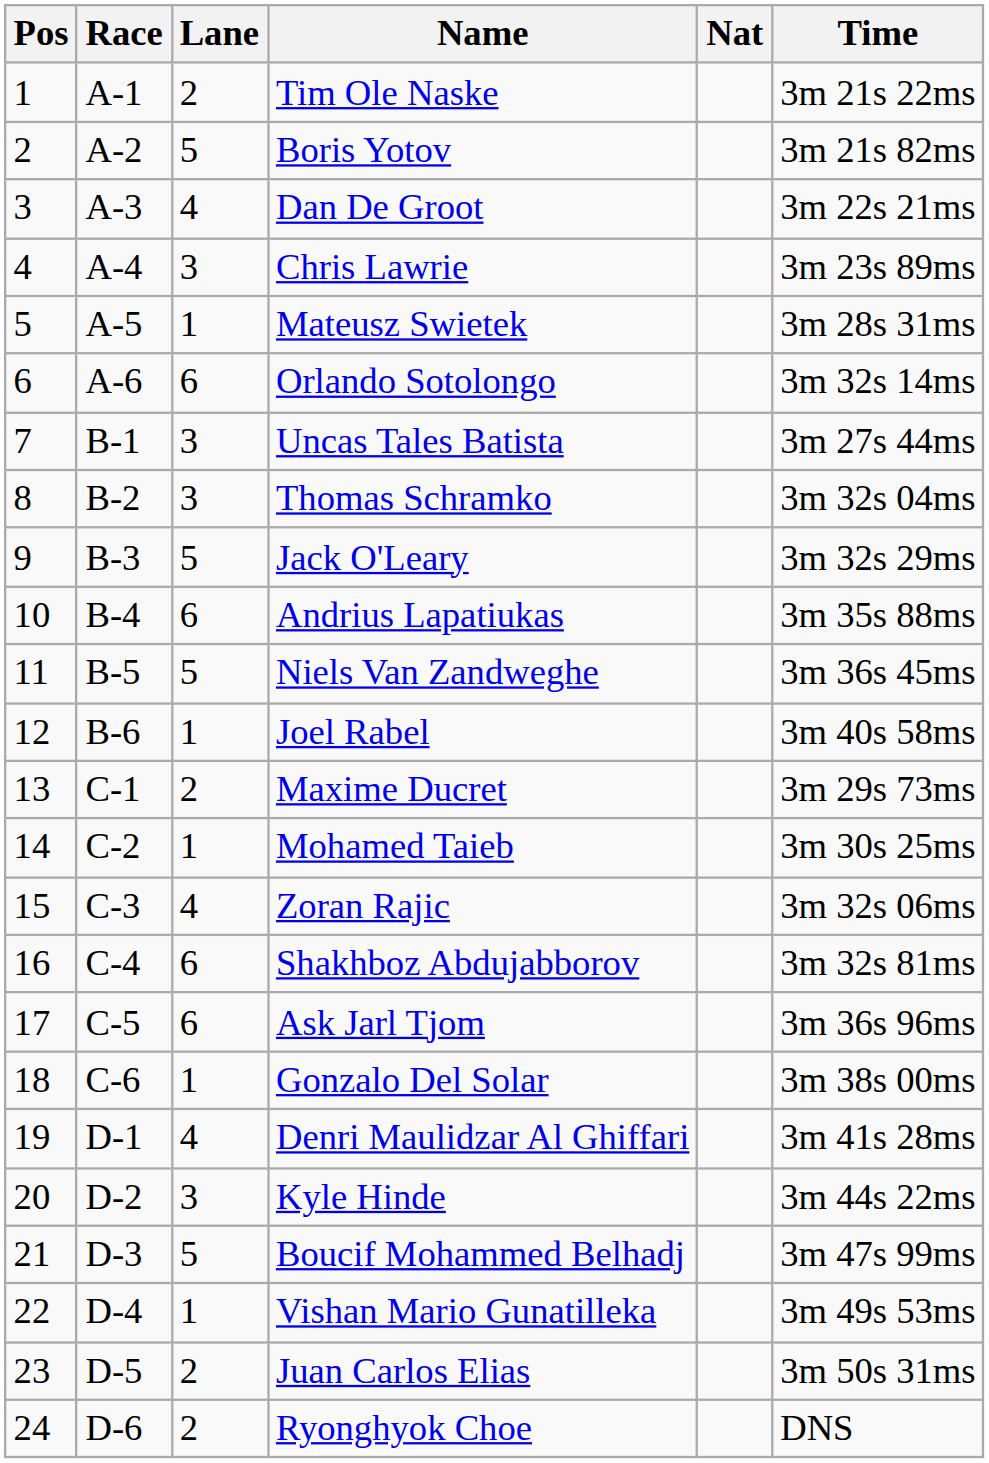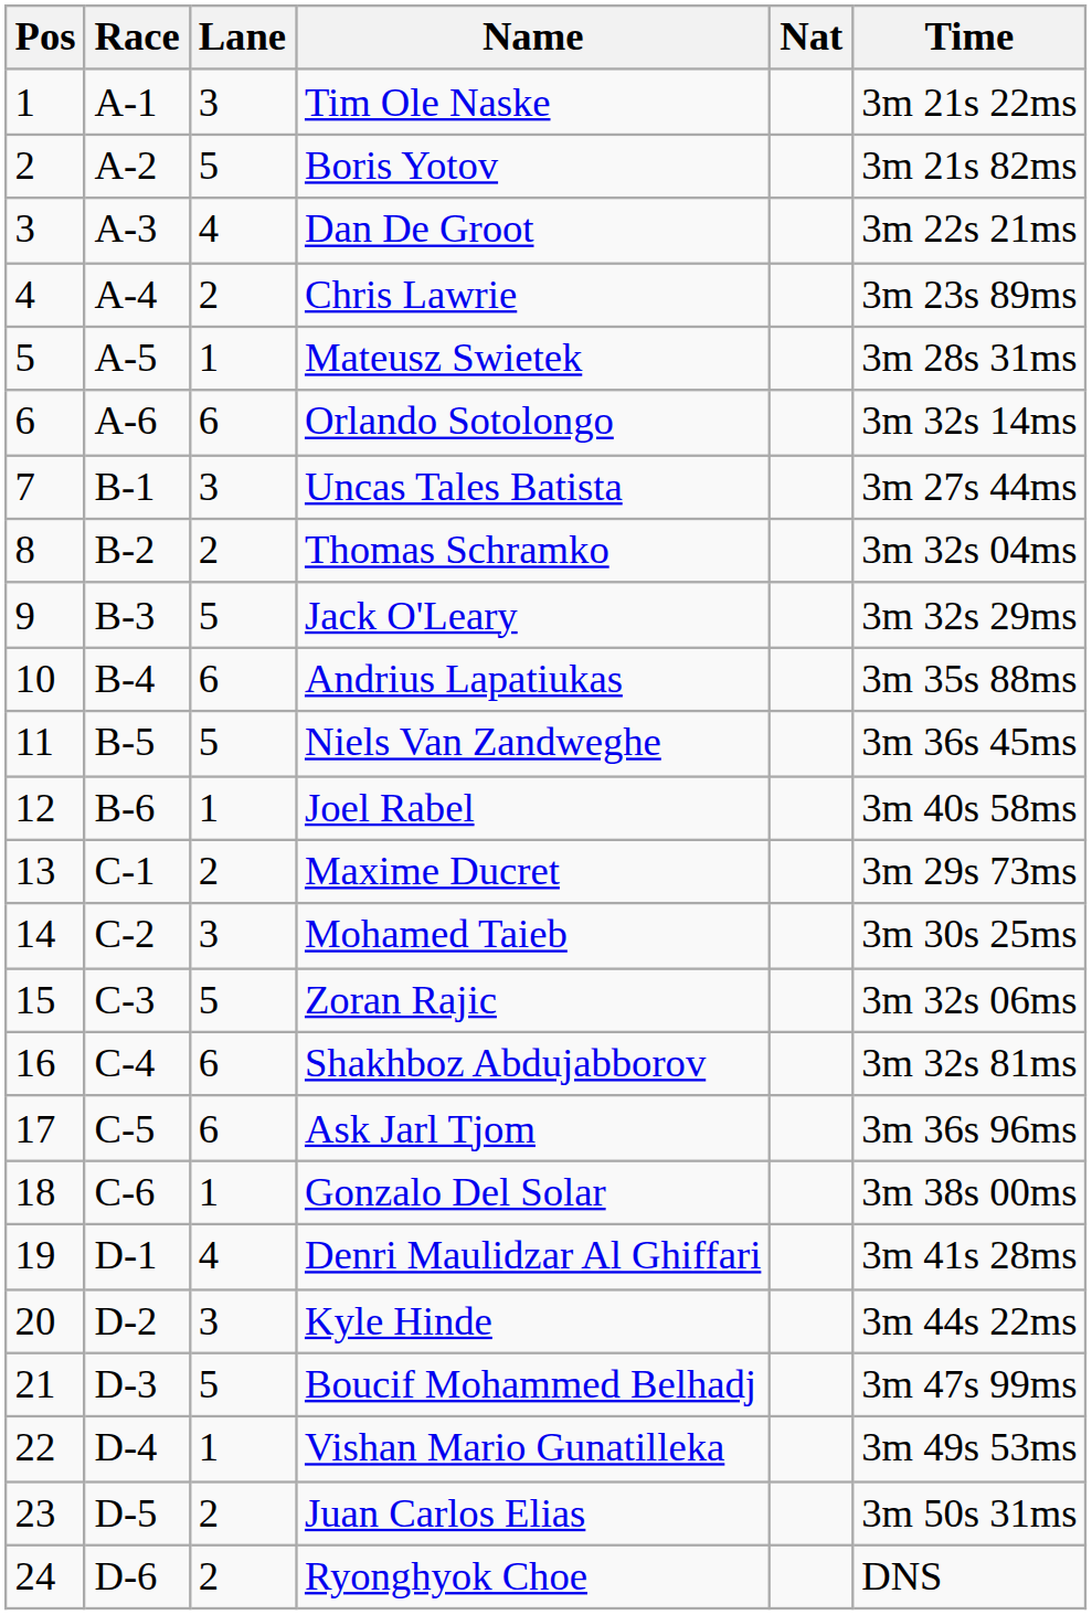Tim Ole Naske | Lane: 2 -> 3
Chris Lawrie | Lane: 3 -> 2
Thomas Schramko | Lane: 3 -> 2
Mohamed Taieb | Lane: 1 -> 3
Zoran Rajic | Lane: 4 -> 5
